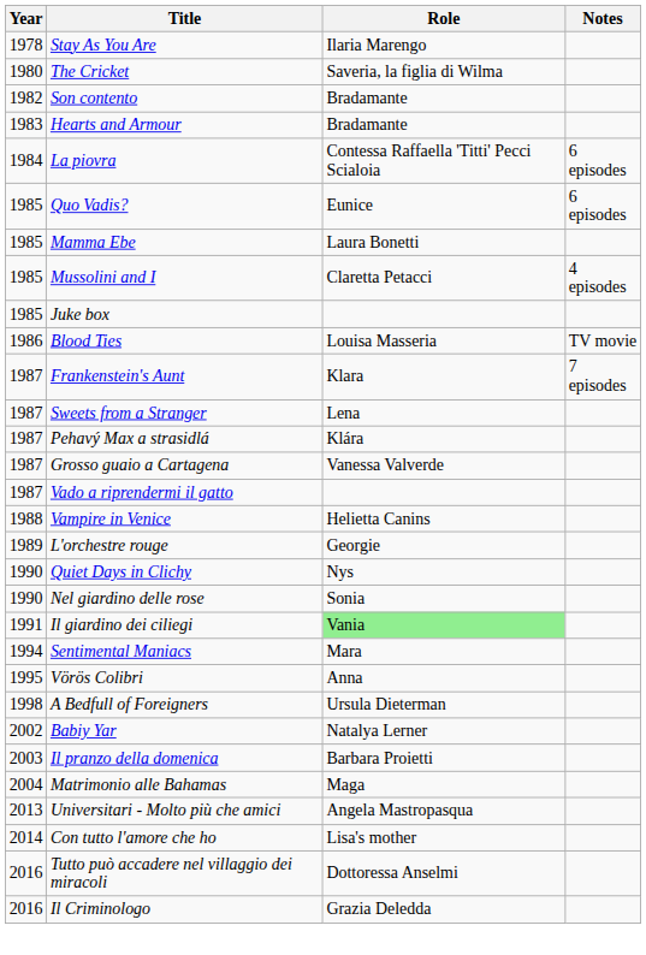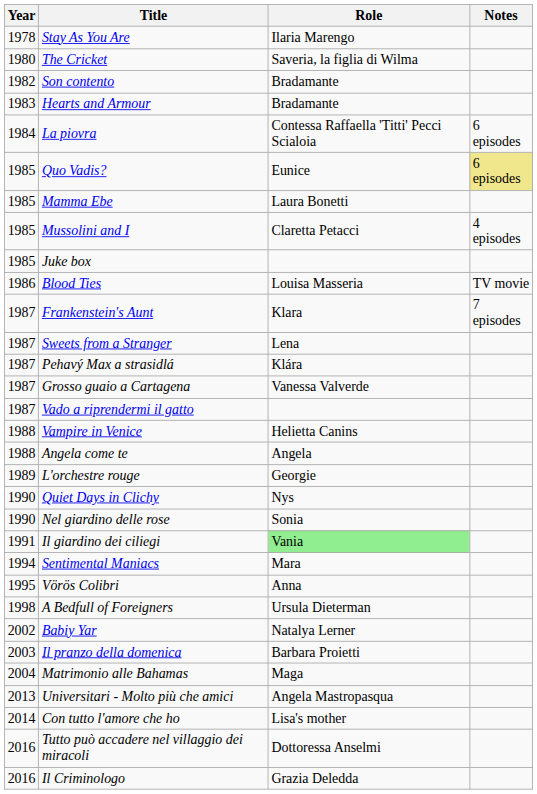Quo Vadis? | Notes: no background -> khaki background
+ row: 1988 | Angela come te | Angela
